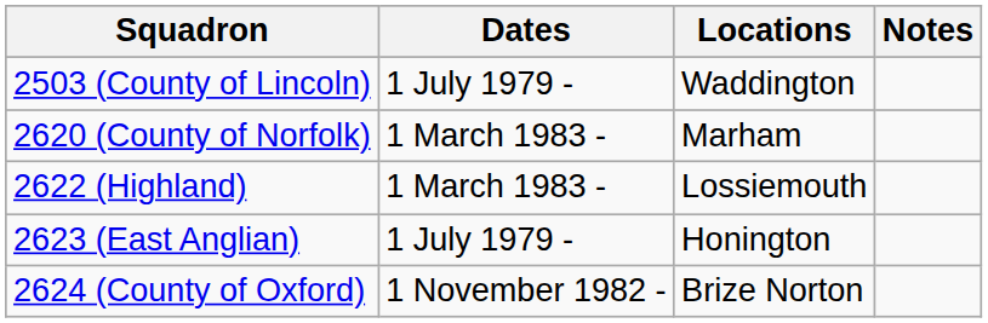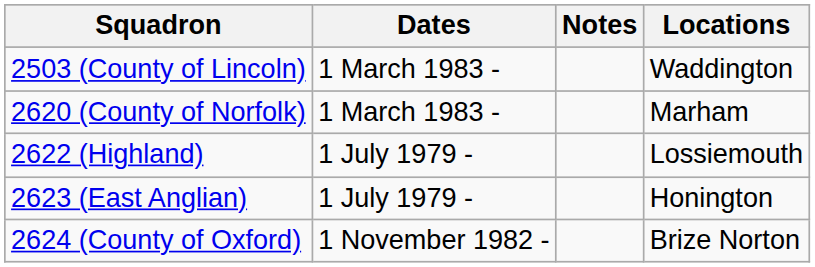columns swapped: Locations <-> Notes
2503 (County of Lincoln) | Dates: 1 July 1979 - -> 1 March 1983 -
2622 (Highland) | Dates: 1 March 1983 - -> 1 July 1979 -
